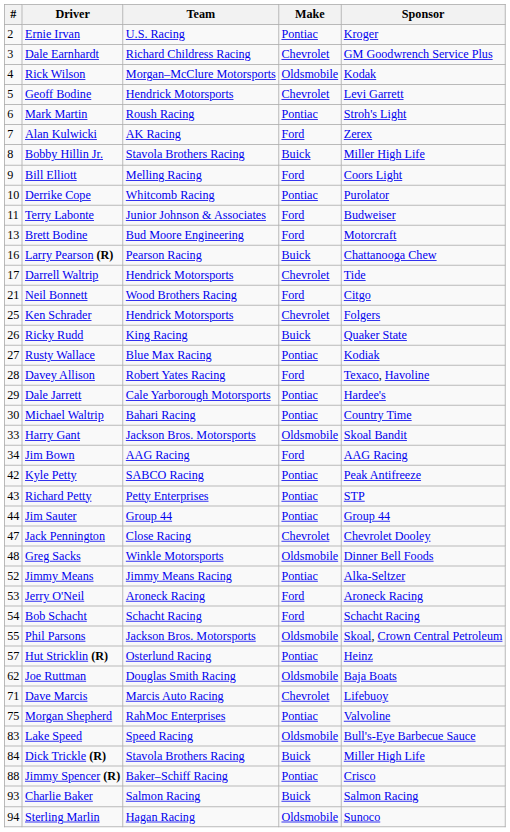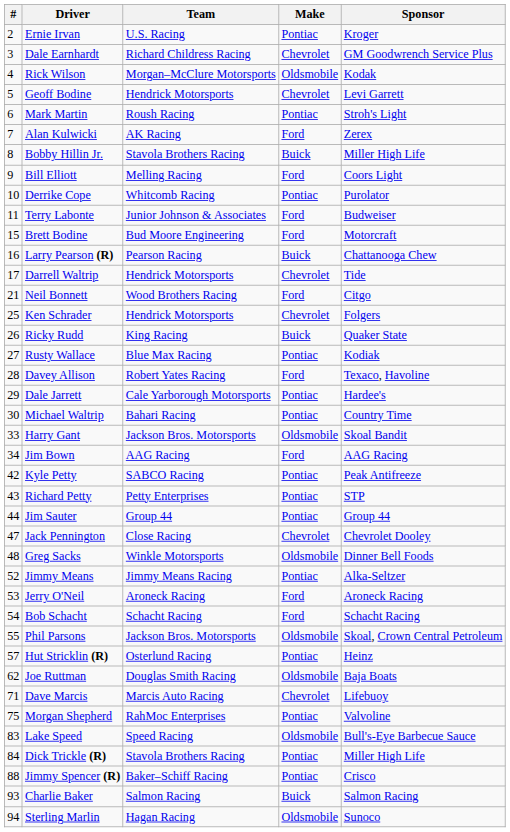Brett Bodine | #: 13 -> 15
Dick Trickle (R) | Make: Buick -> Pontiac
